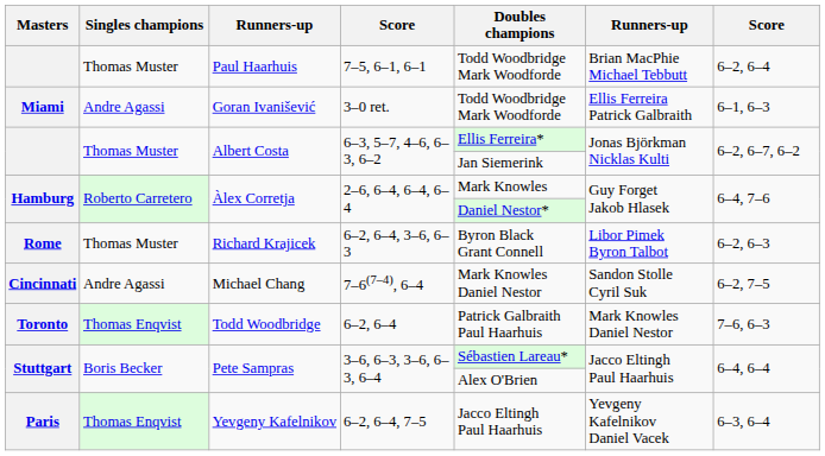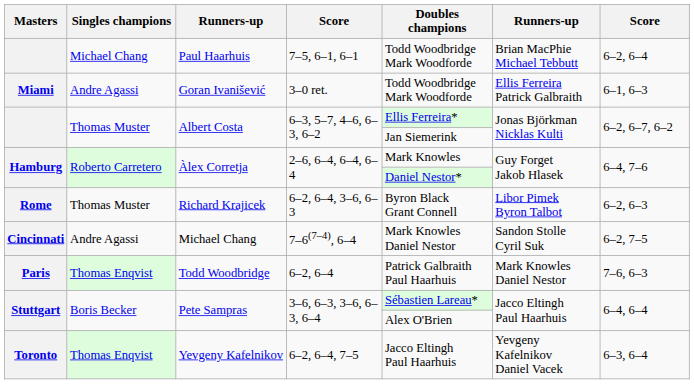Paul Haarhuis | Singles champions: Thomas Muster -> Michael Chang
Todd Woodbridge | Masters: Toronto -> Paris
Yevgeny Kafelnikov | Masters: Paris -> Toronto
